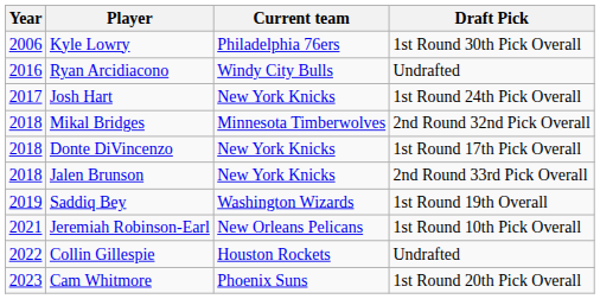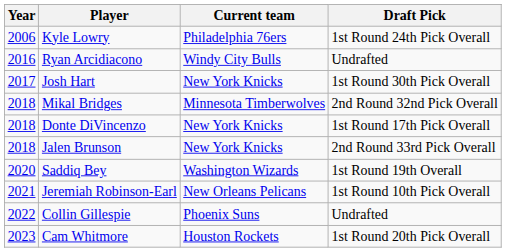Kyle Lowry | Draft Pick: 1st Round 30th Pick Overall -> 1st Round 24th Pick Overall
Josh Hart | Draft Pick: 1st Round 24th Pick Overall -> 1st Round 30th Pick Overall
Saddiq Bey | Year: 2019 -> 2020
Collin Gillespie | Current team: Houston Rockets -> Phoenix Suns
Cam Whitmore | Current team: Phoenix Suns -> Houston Rockets
